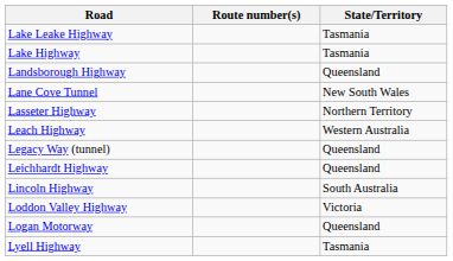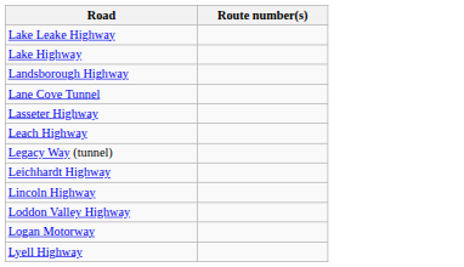- column: State/Territory | Tasmania | Tasmania | Queensland | New South Wales | Northern Territory | Western Australia | Queensland | Queensland | South Australia | Victoria | Queensland | Tasmania
